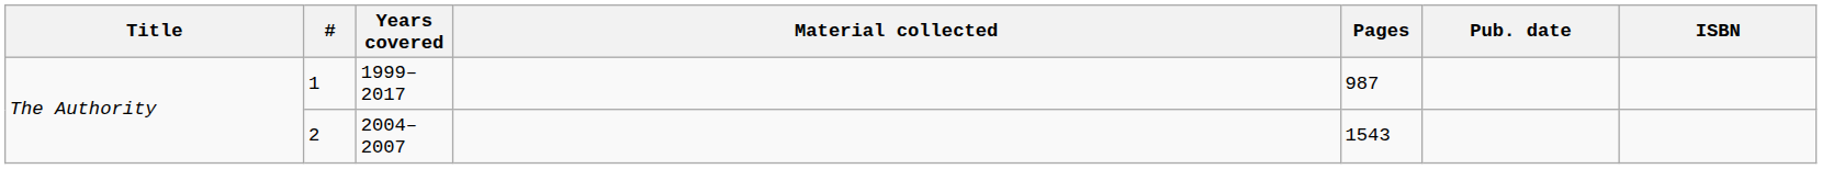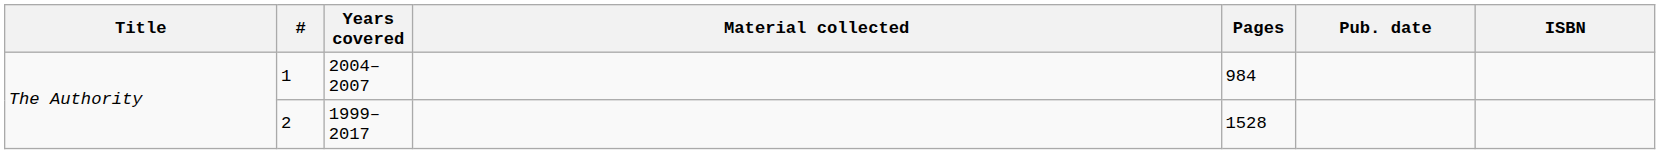1 | Years covered: 1999–2017 -> 2004–2007
1 | Pages: 987 -> 984
2 | Years covered: 2004–2007 -> 1999–2017
2 | Pages: 1543 -> 1528
